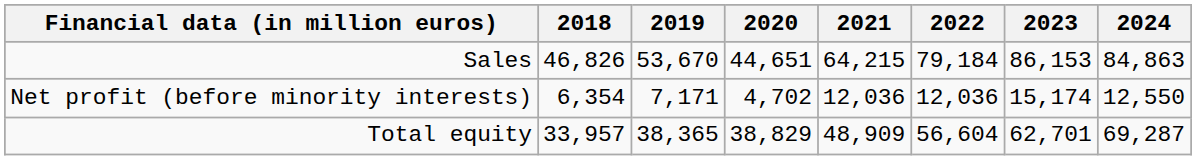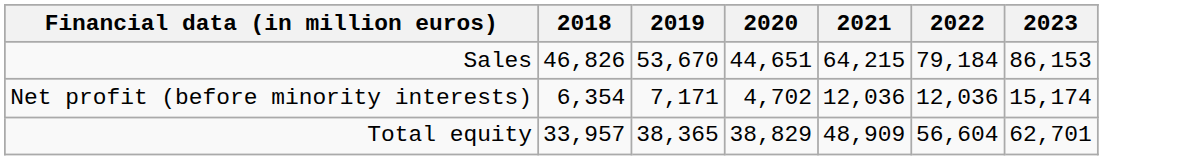- column: 2024 | 84,863 | 12,550 | 69,287
